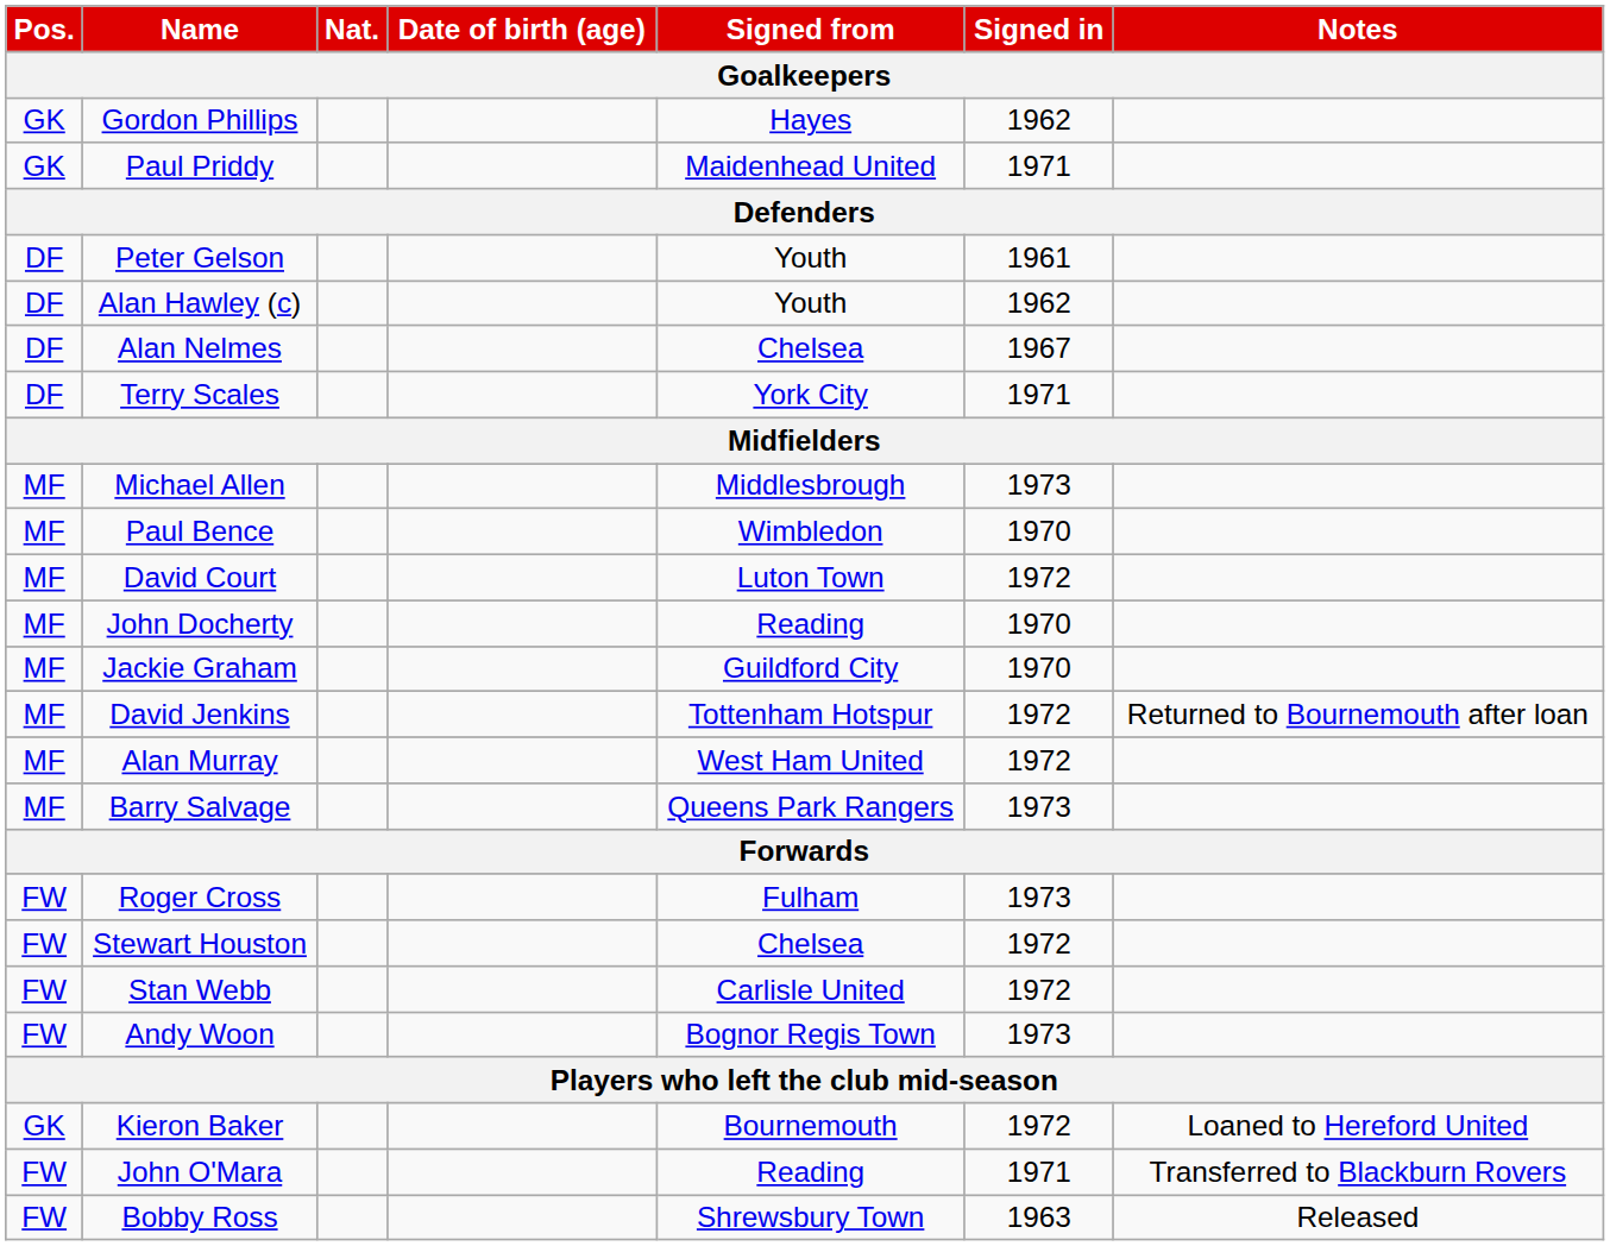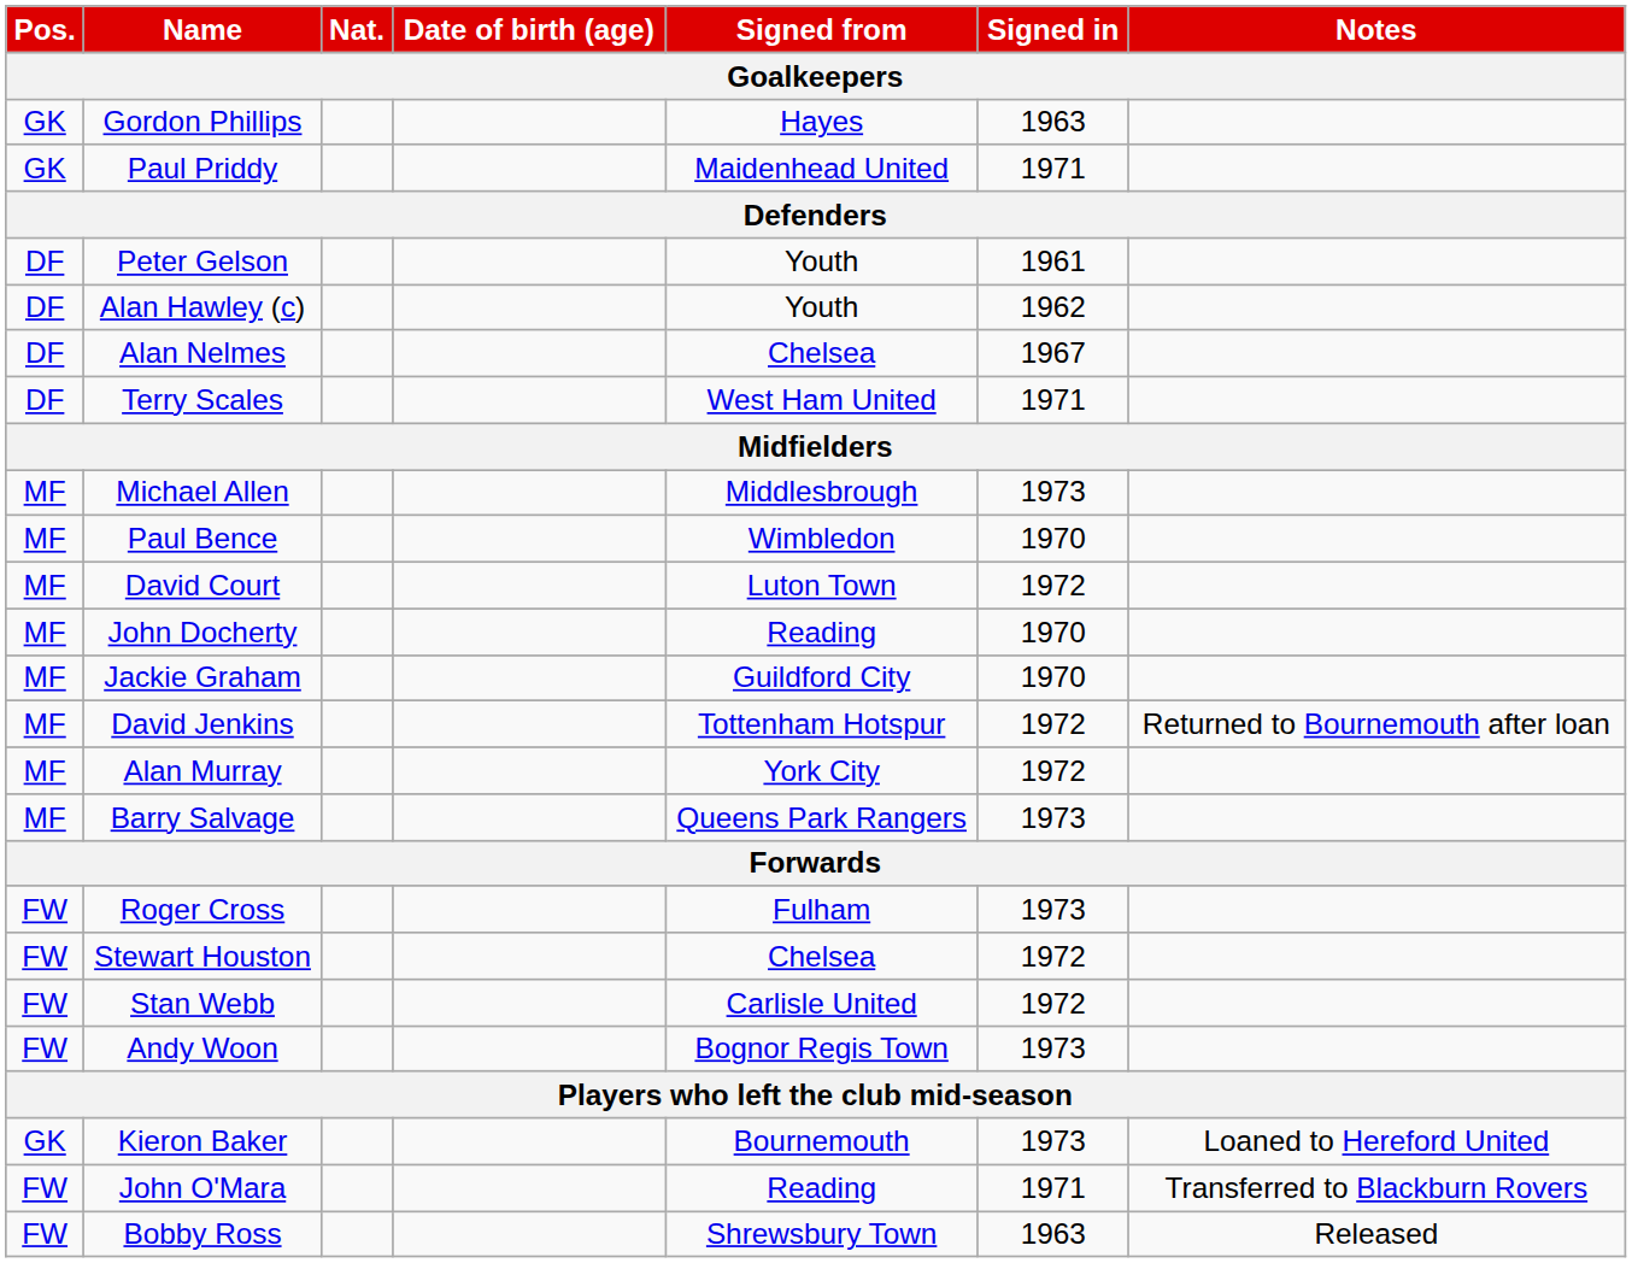Gordon Phillips | Signed in: 1962 -> 1963
Terry Scales | Signed from: York City -> West Ham United
Alan Murray | Signed from: West Ham United -> York City
Kieron Baker | Signed in: 1972 -> 1973
